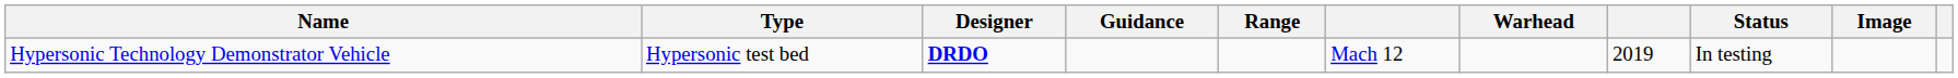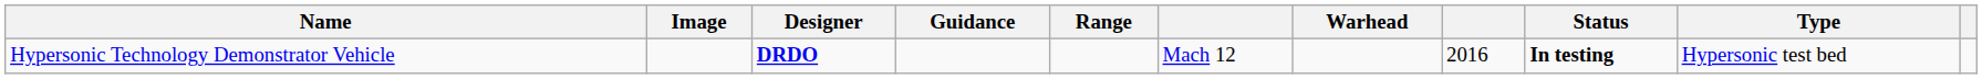columns swapped: Type <-> Image
Hypersonic Technology Demonstrator Vehicle | column 8: 2019 -> 2016
Hypersonic Technology Demonstrator Vehicle | Status: normal -> bold
